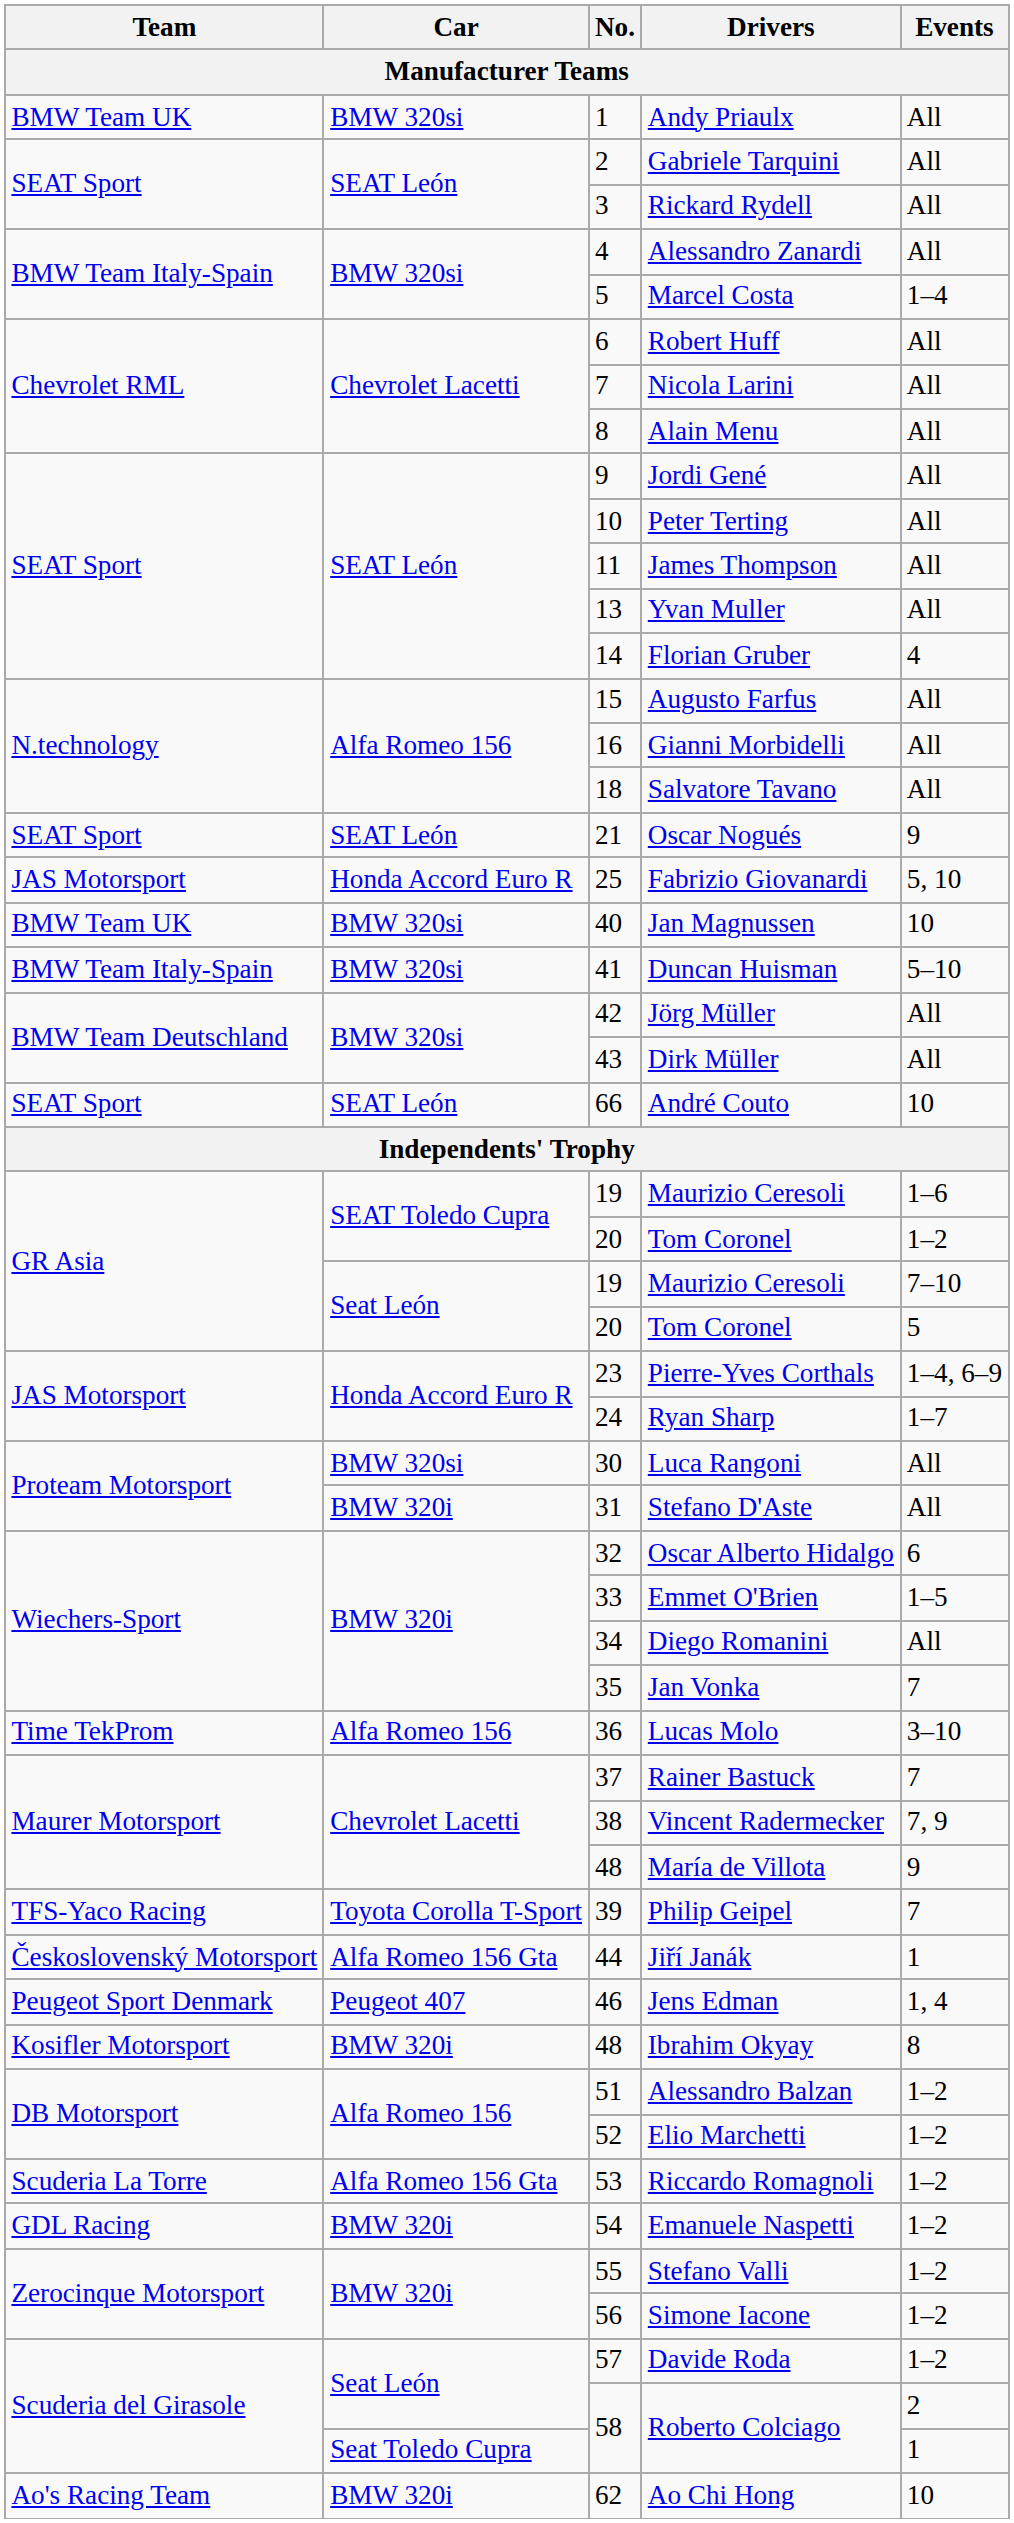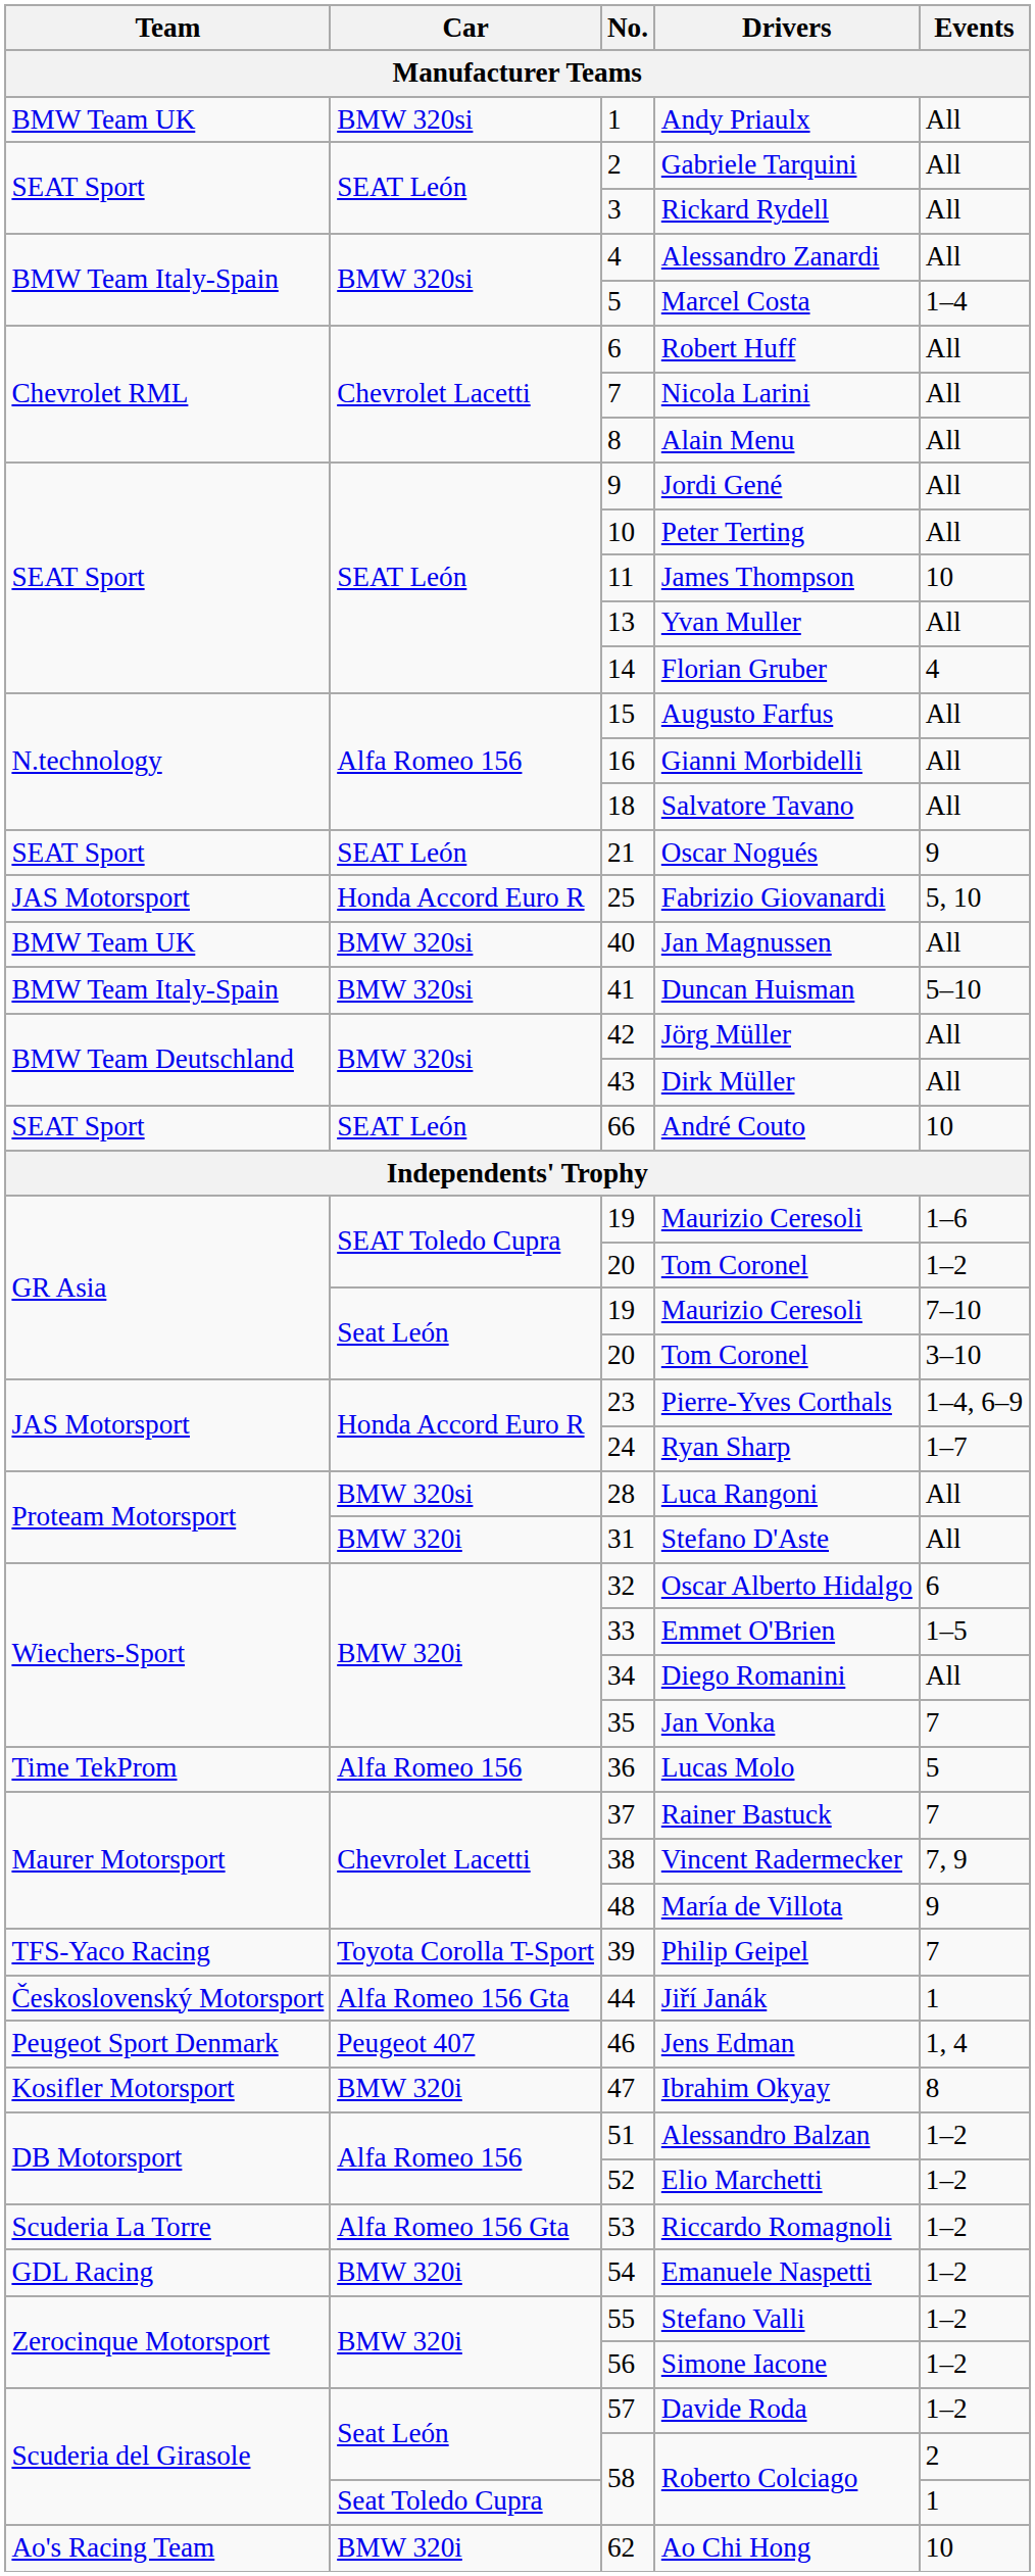James Thompson | Events: All -> 10
Jan Magnussen | Events: 10 -> All
Seat León / Tom Coronel | Events: 5 -> 3–10
Luca Rangoni | No.: 30 -> 28
Lucas Molo | Events: 3–10 -> 5
Ibrahim Okyay | No.: 48 -> 47
